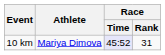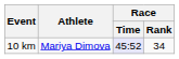10 km | Race / Rank: 31 -> 34
